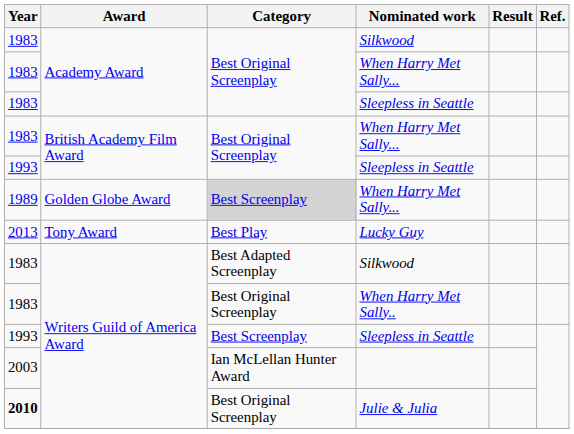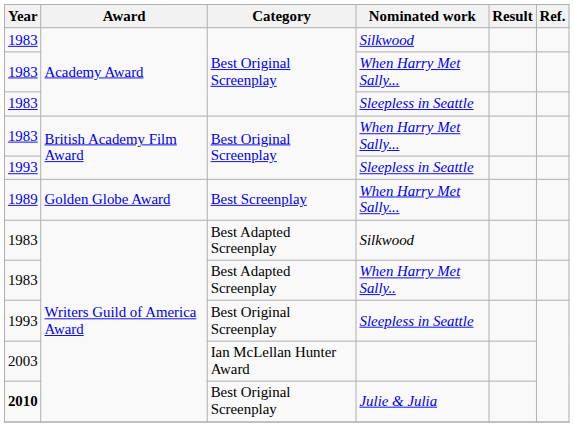Golden Globe Award / When Harry Met Sally... | Category: lightgrey background -> no background
- row: 2013 | Tony Award | Best Play | Lucky Guy
When Harry Met Sally.. | Category: Best Original Screenplay -> Best Adapted Screenplay
Writers Guild of America Award / Sleepless in Seattle | Category: Best Screenplay -> Best Original Screenplay
